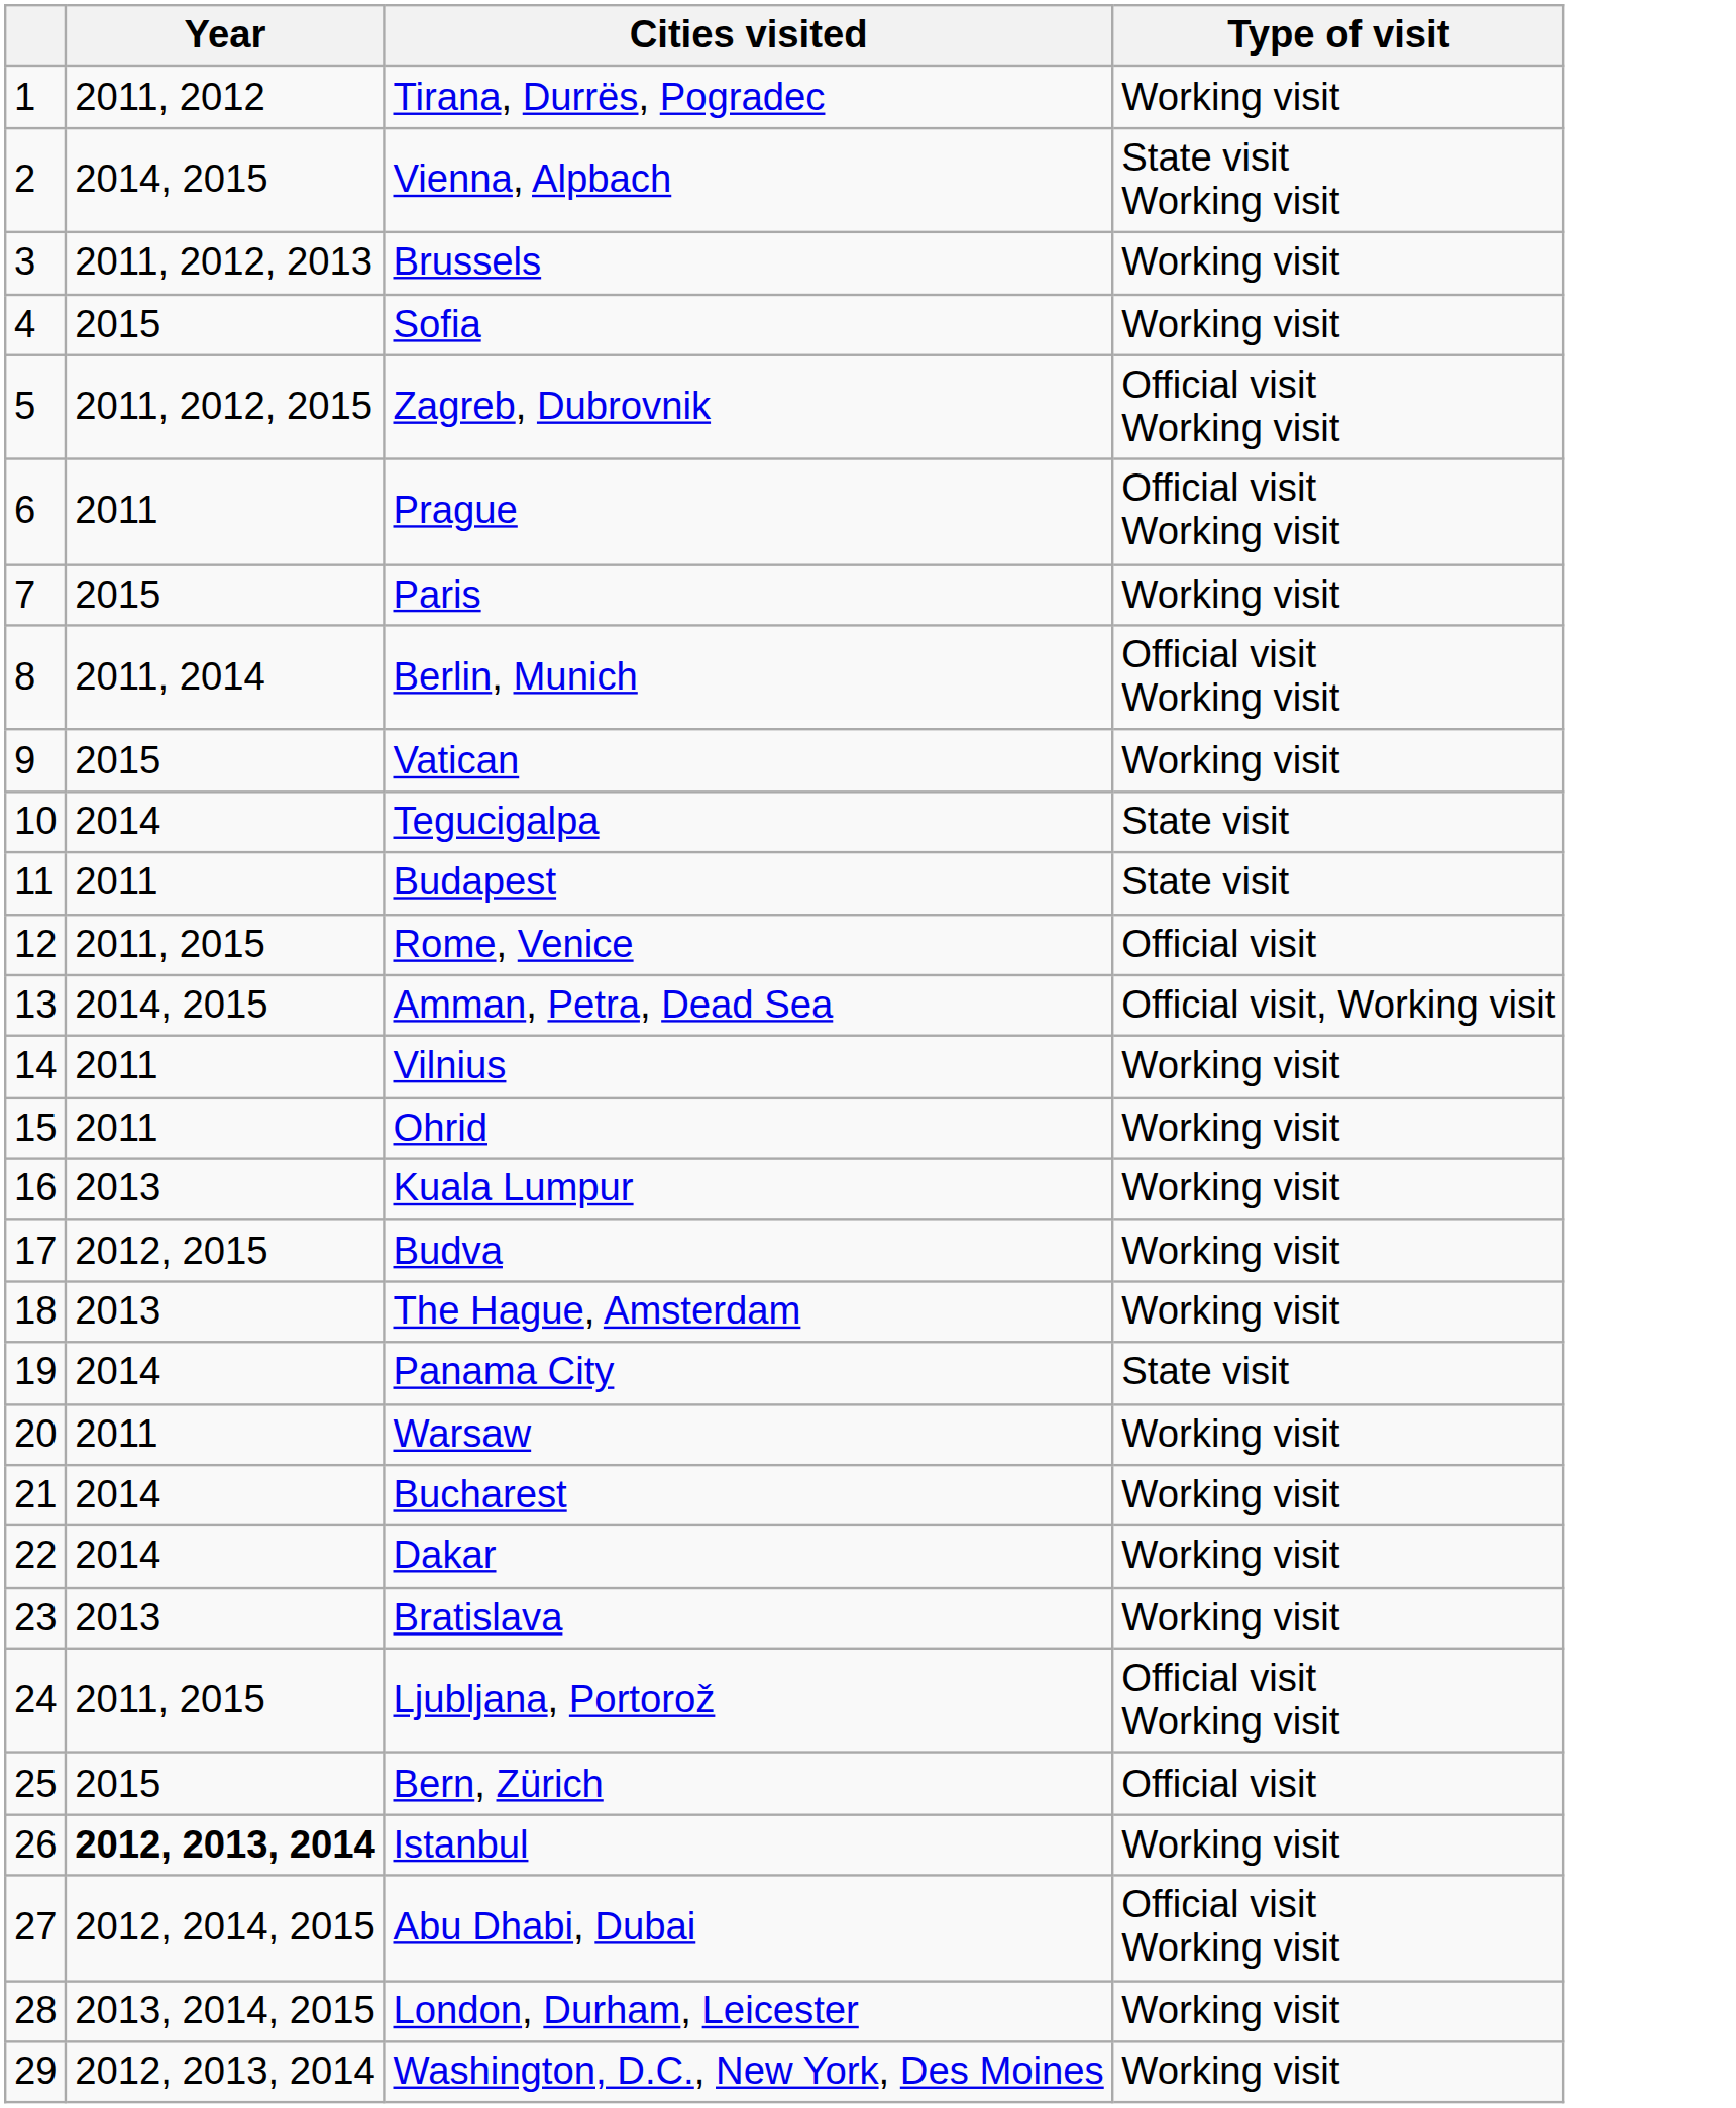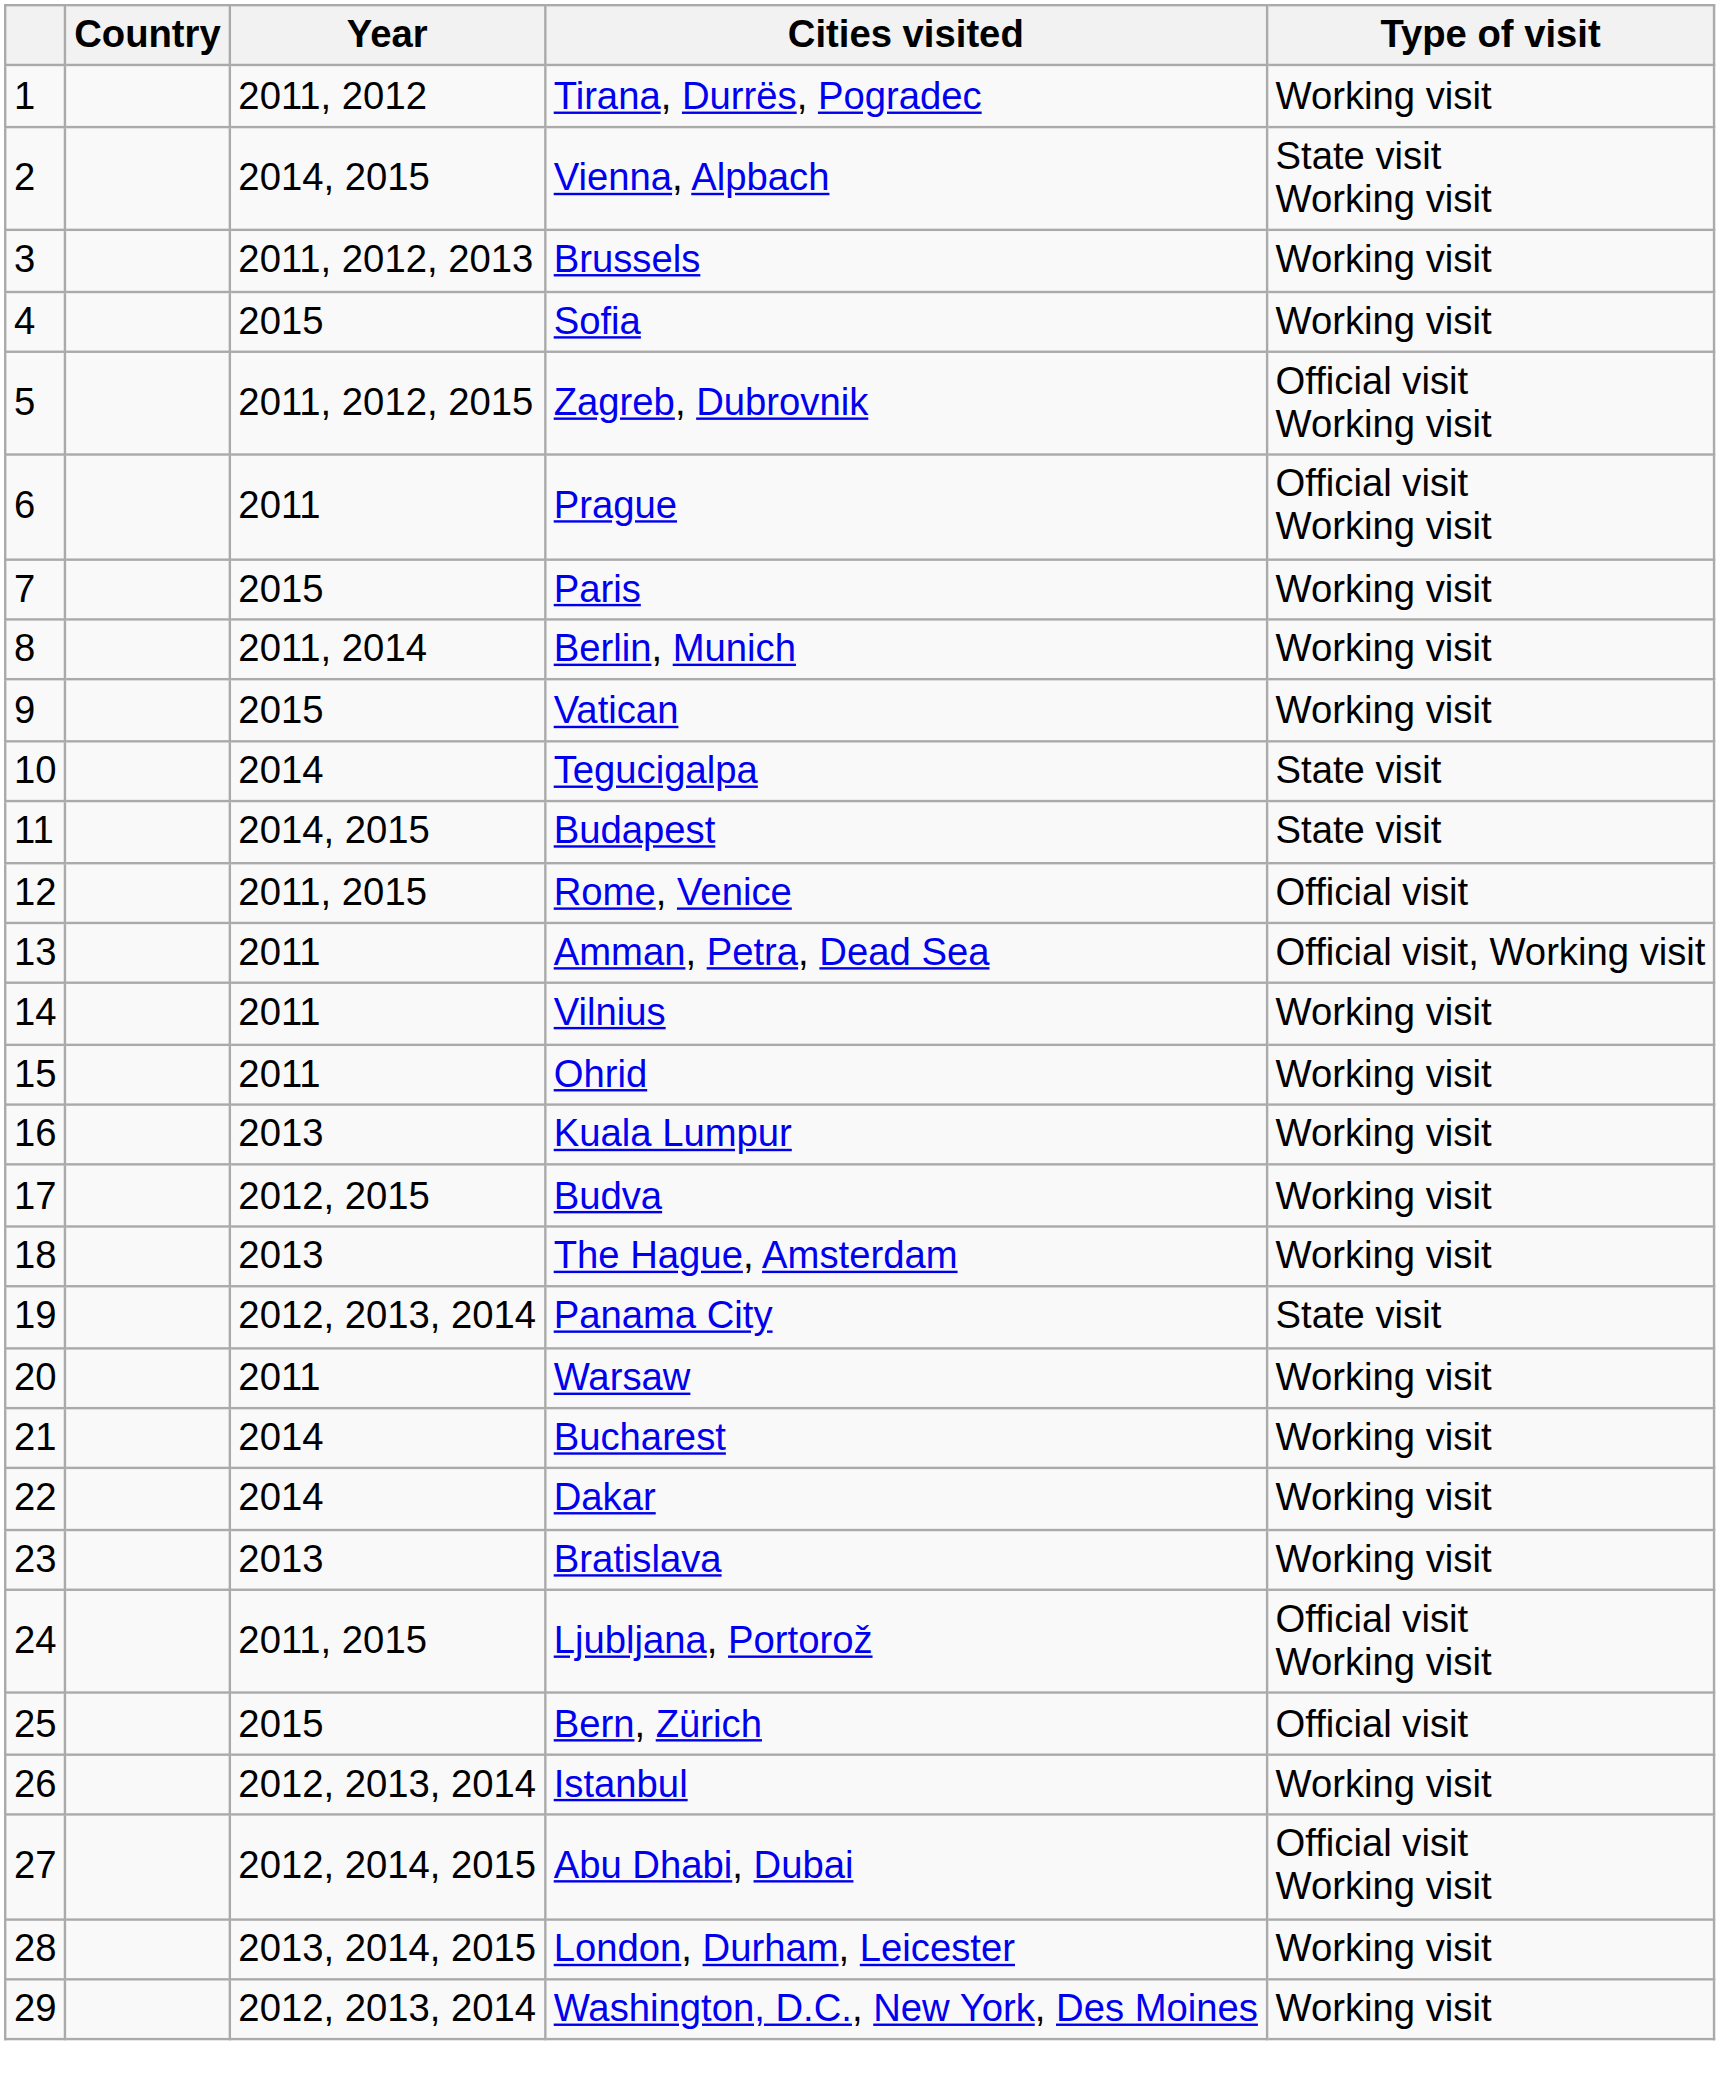+ column: Country
Berlin, Munich | Type of visit: Official visit Working visit -> Working visit
Budapest | Year: 2011 -> 2014, 2015
Amman, Petra, Dead Sea | Year: 2014, 2015 -> 2011
Panama City | Year: 2014 -> 2012, 2013, 2014
Istanbul | Year: bold -> normal
